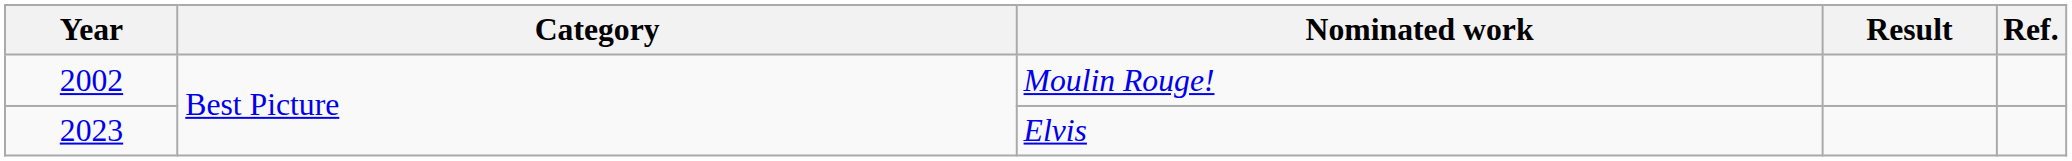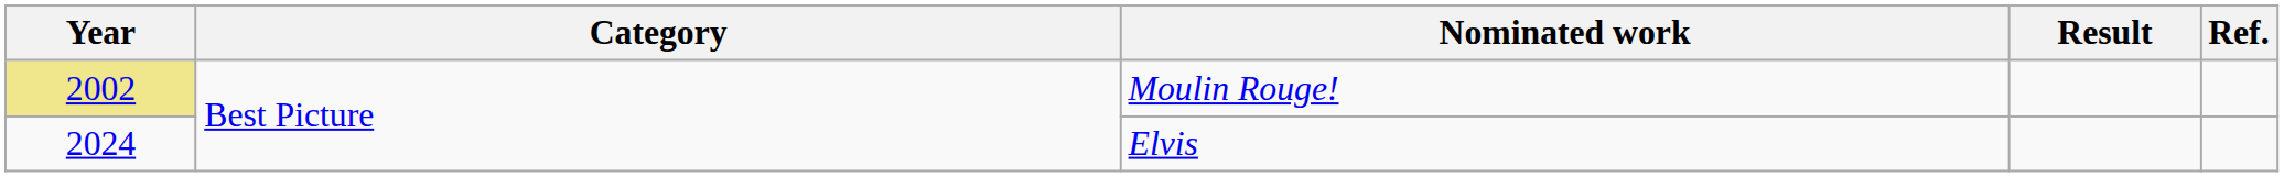Moulin Rouge! | Year: no background -> khaki background
Elvis | Year: 2023 -> 2024
